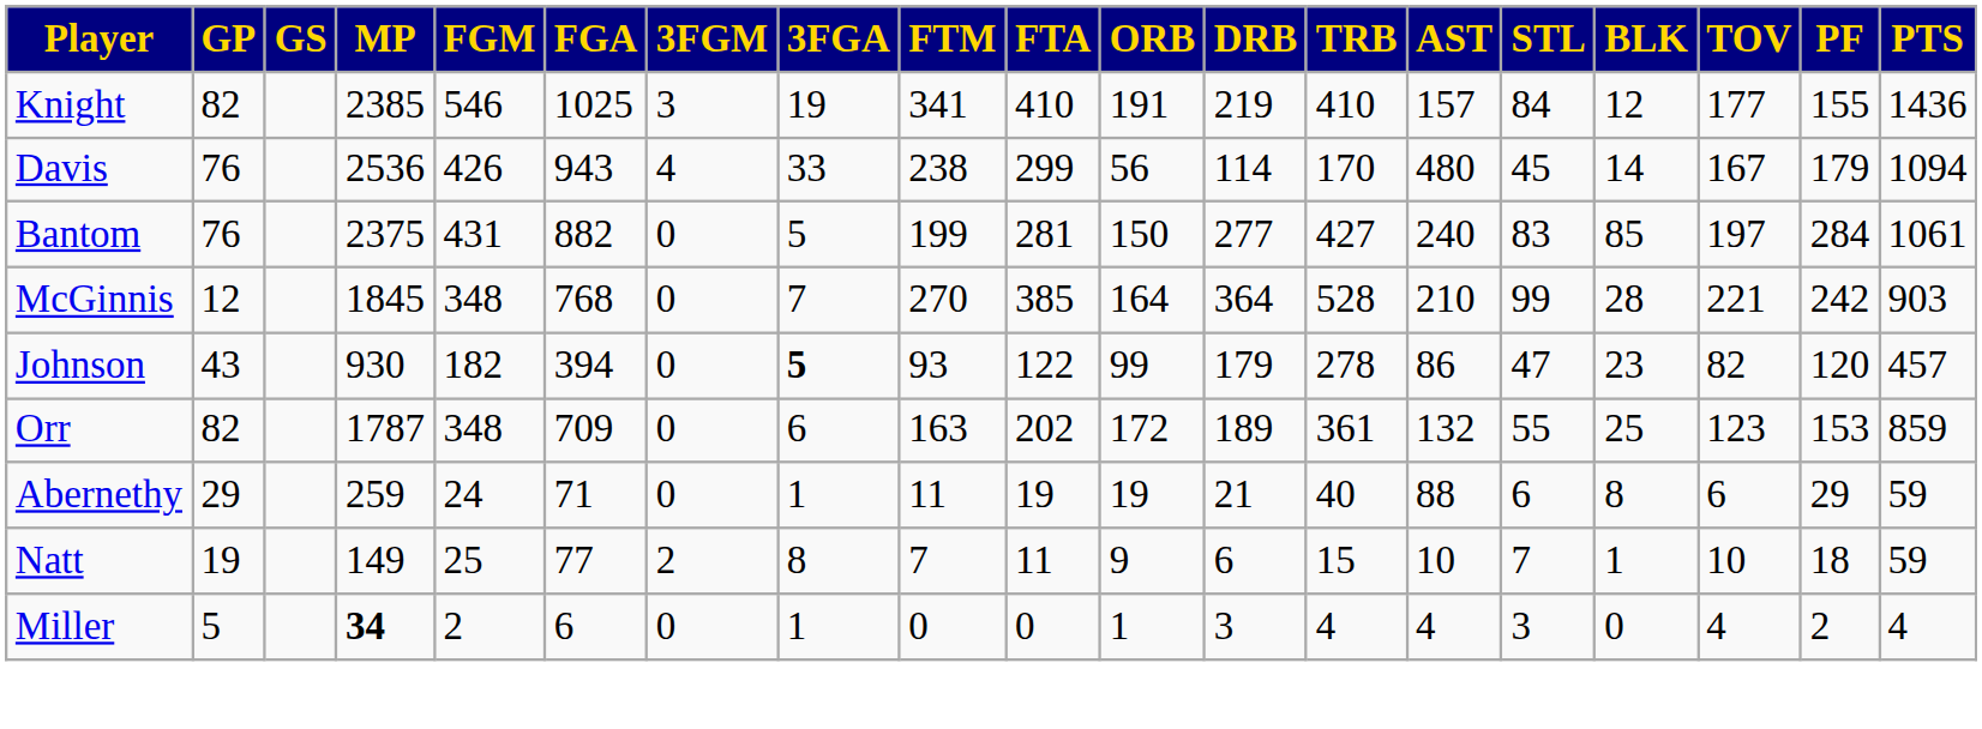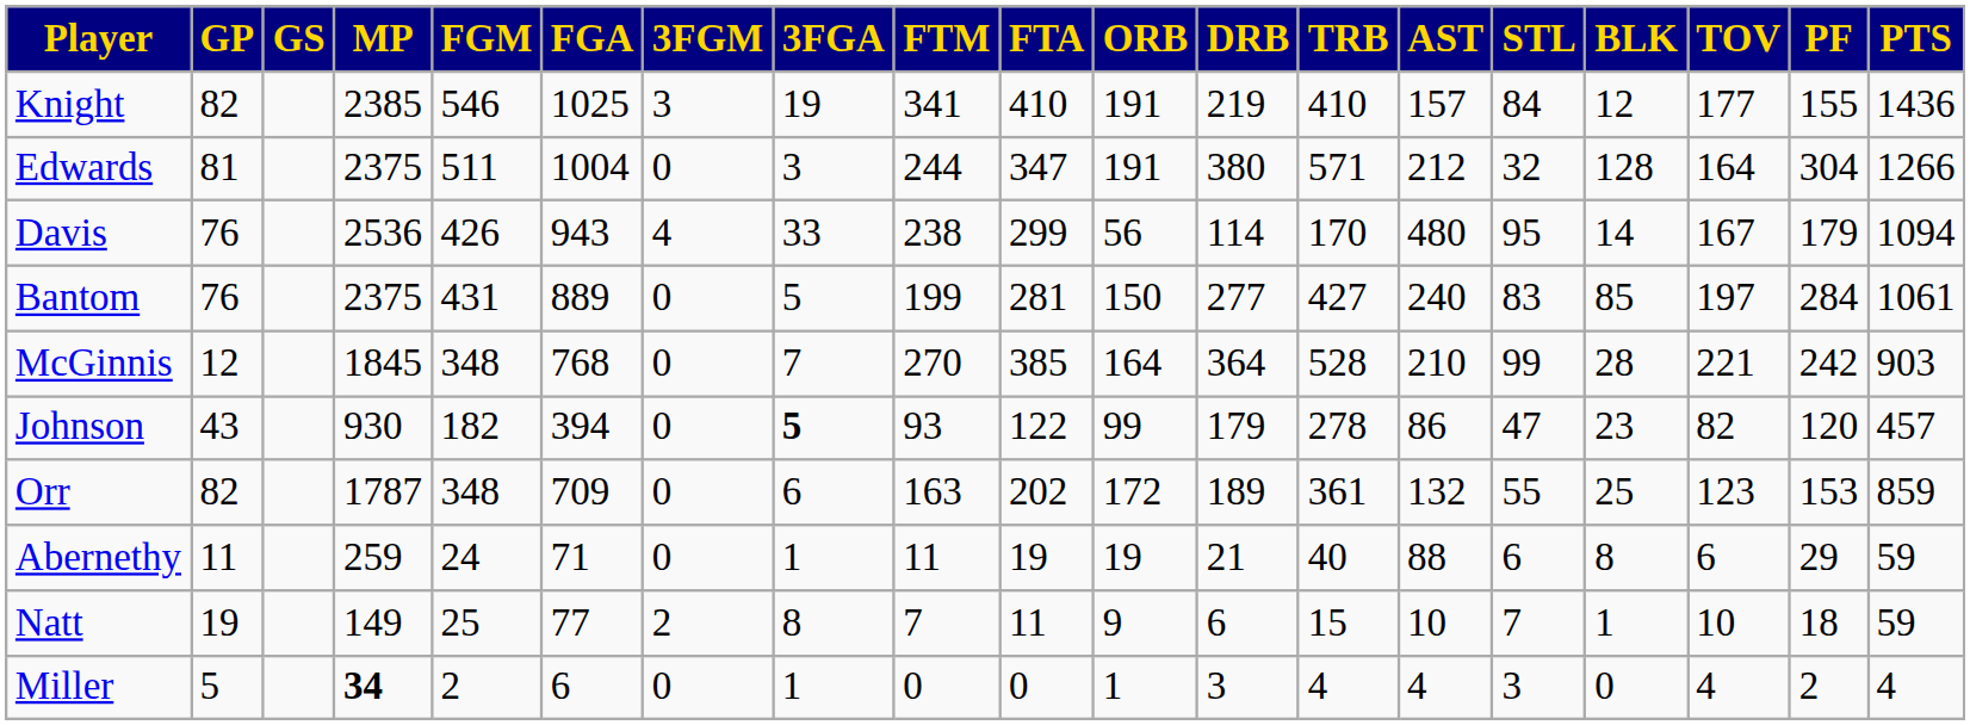+ row: Edwards | 81 | 2375 | 511 | 1004 | 0 | 3 | 244 | 347 | 191 | 380 | 571 | 212 | 32 | 128 | 164 | 304 | 1266
Davis | STL: 45 -> 95
Bantom | FGA: 882 -> 889
Abernethy | GP: 29 -> 11
